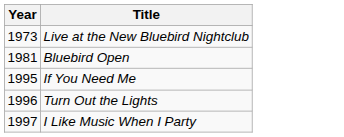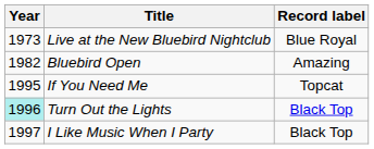+ column: Record label | Blue Royal | Amazing | Topcat | Black Top | Black Top
Bluebird Open | Year: 1981 -> 1982
Turn Out the Lights | Year: no background -> paleturquoise background
